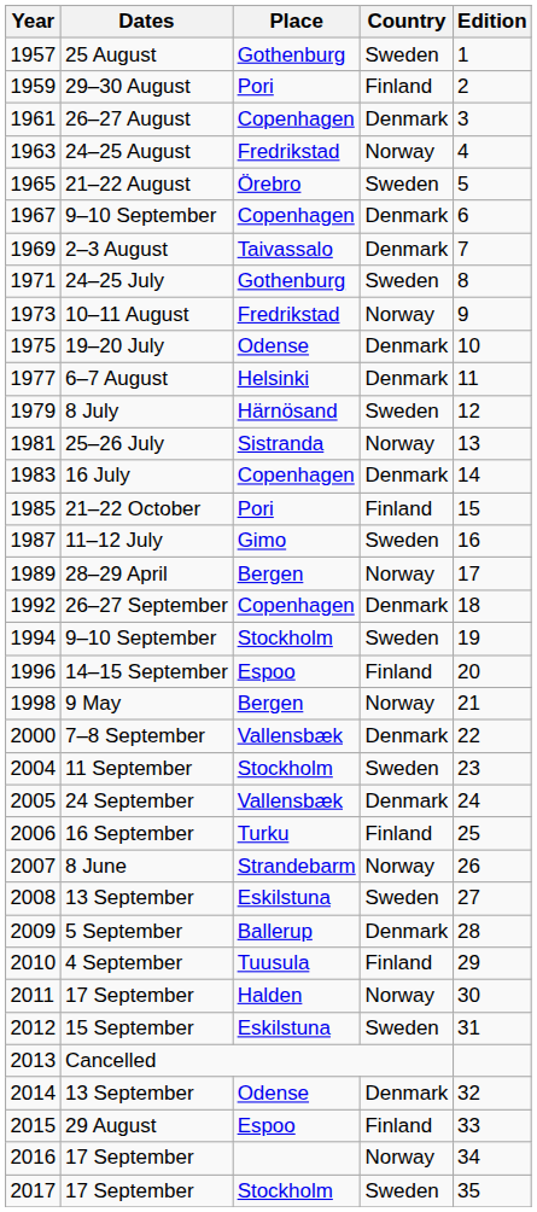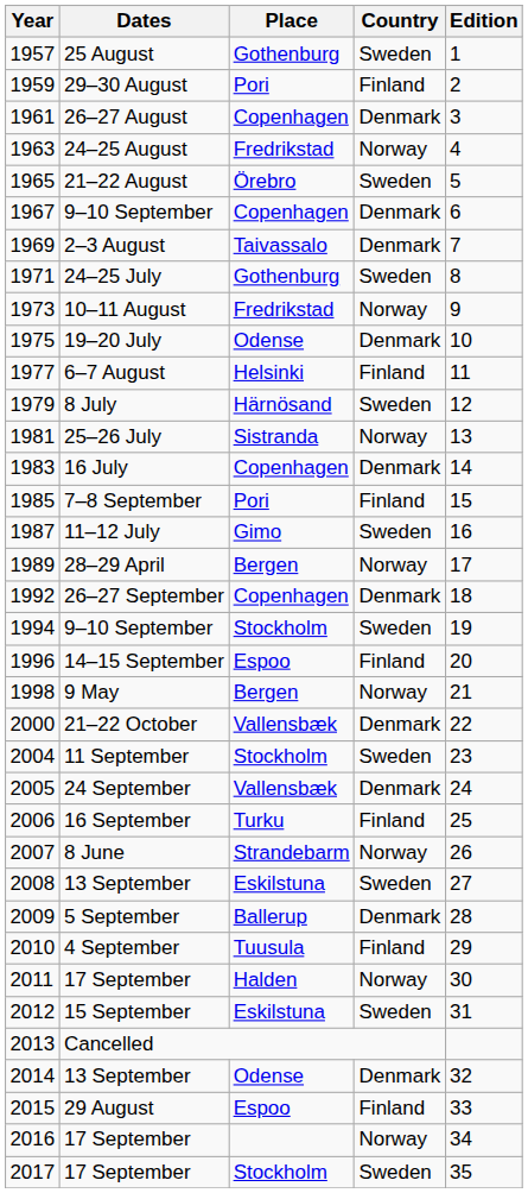1977 | Country: Denmark -> Finland
1985 | Dates: 21–22 October -> 7–8 September
2000 | Dates: 7–8 September -> 21–22 October
